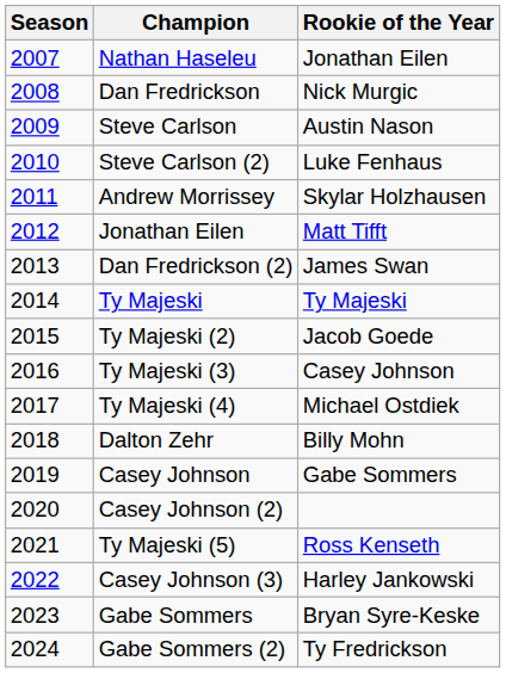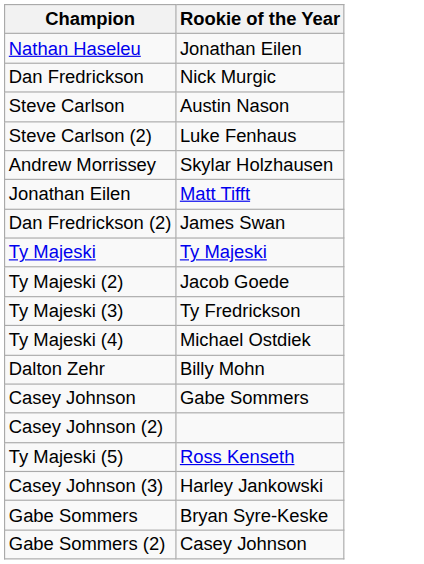- column: Season | 2007 | 2008 | 2009 | 2010 | 2011 | 2012 | 2013 | 2014 | 2015 | 2016 | 2017 | 2018 | 2019 | 2020 | 2021 | 2022 | 2023 | 2024
Ty Majeski (3) | Rookie of the Year: Casey Johnson -> Ty Fredrickson
Gabe Sommers (2) | Rookie of the Year: Ty Fredrickson -> Casey Johnson
